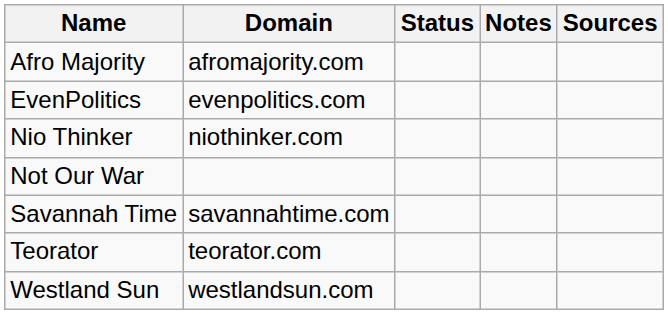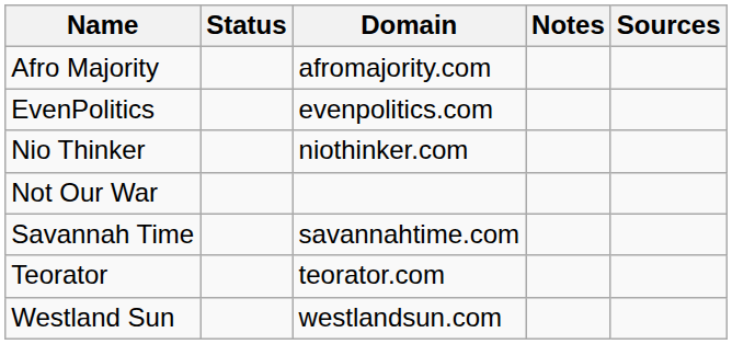columns swapped: Domain <-> Status
